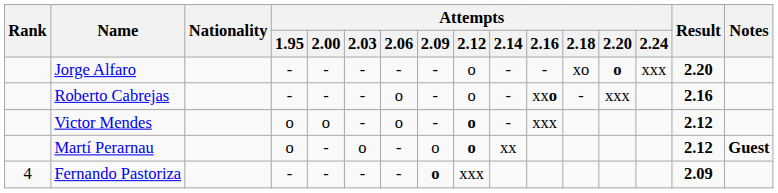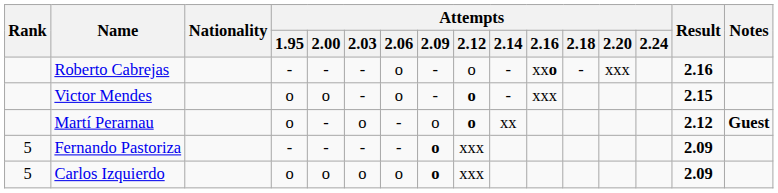- row: Jorge Alfaro | - | - | - | - | - | o | - | - | xo | o | xxx | 2.20
Victor Mendes | Result: 2.12 -> 2.15
Fernando Pastoriza | Rank: 4 -> 5
+ row: 5 | Carlos Izquierdo | o | o | o | o | o | xxx | 2.09
